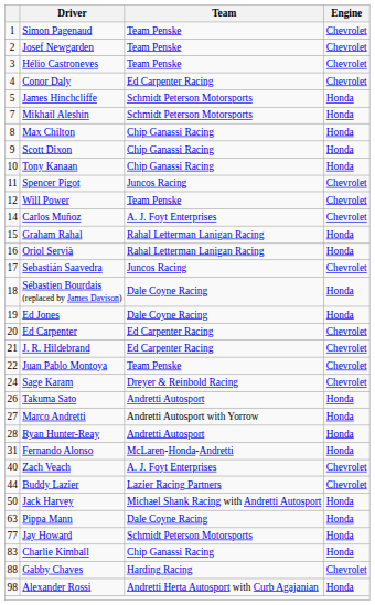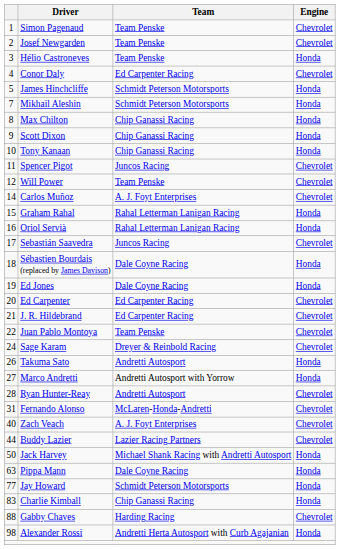Hélio Castroneves | Engine: Chevrolet -> Honda
Ryan Hunter-Reay | Engine: Honda -> Chevrolet
Fernando Alonso | Engine: Honda -> Chevrolet
